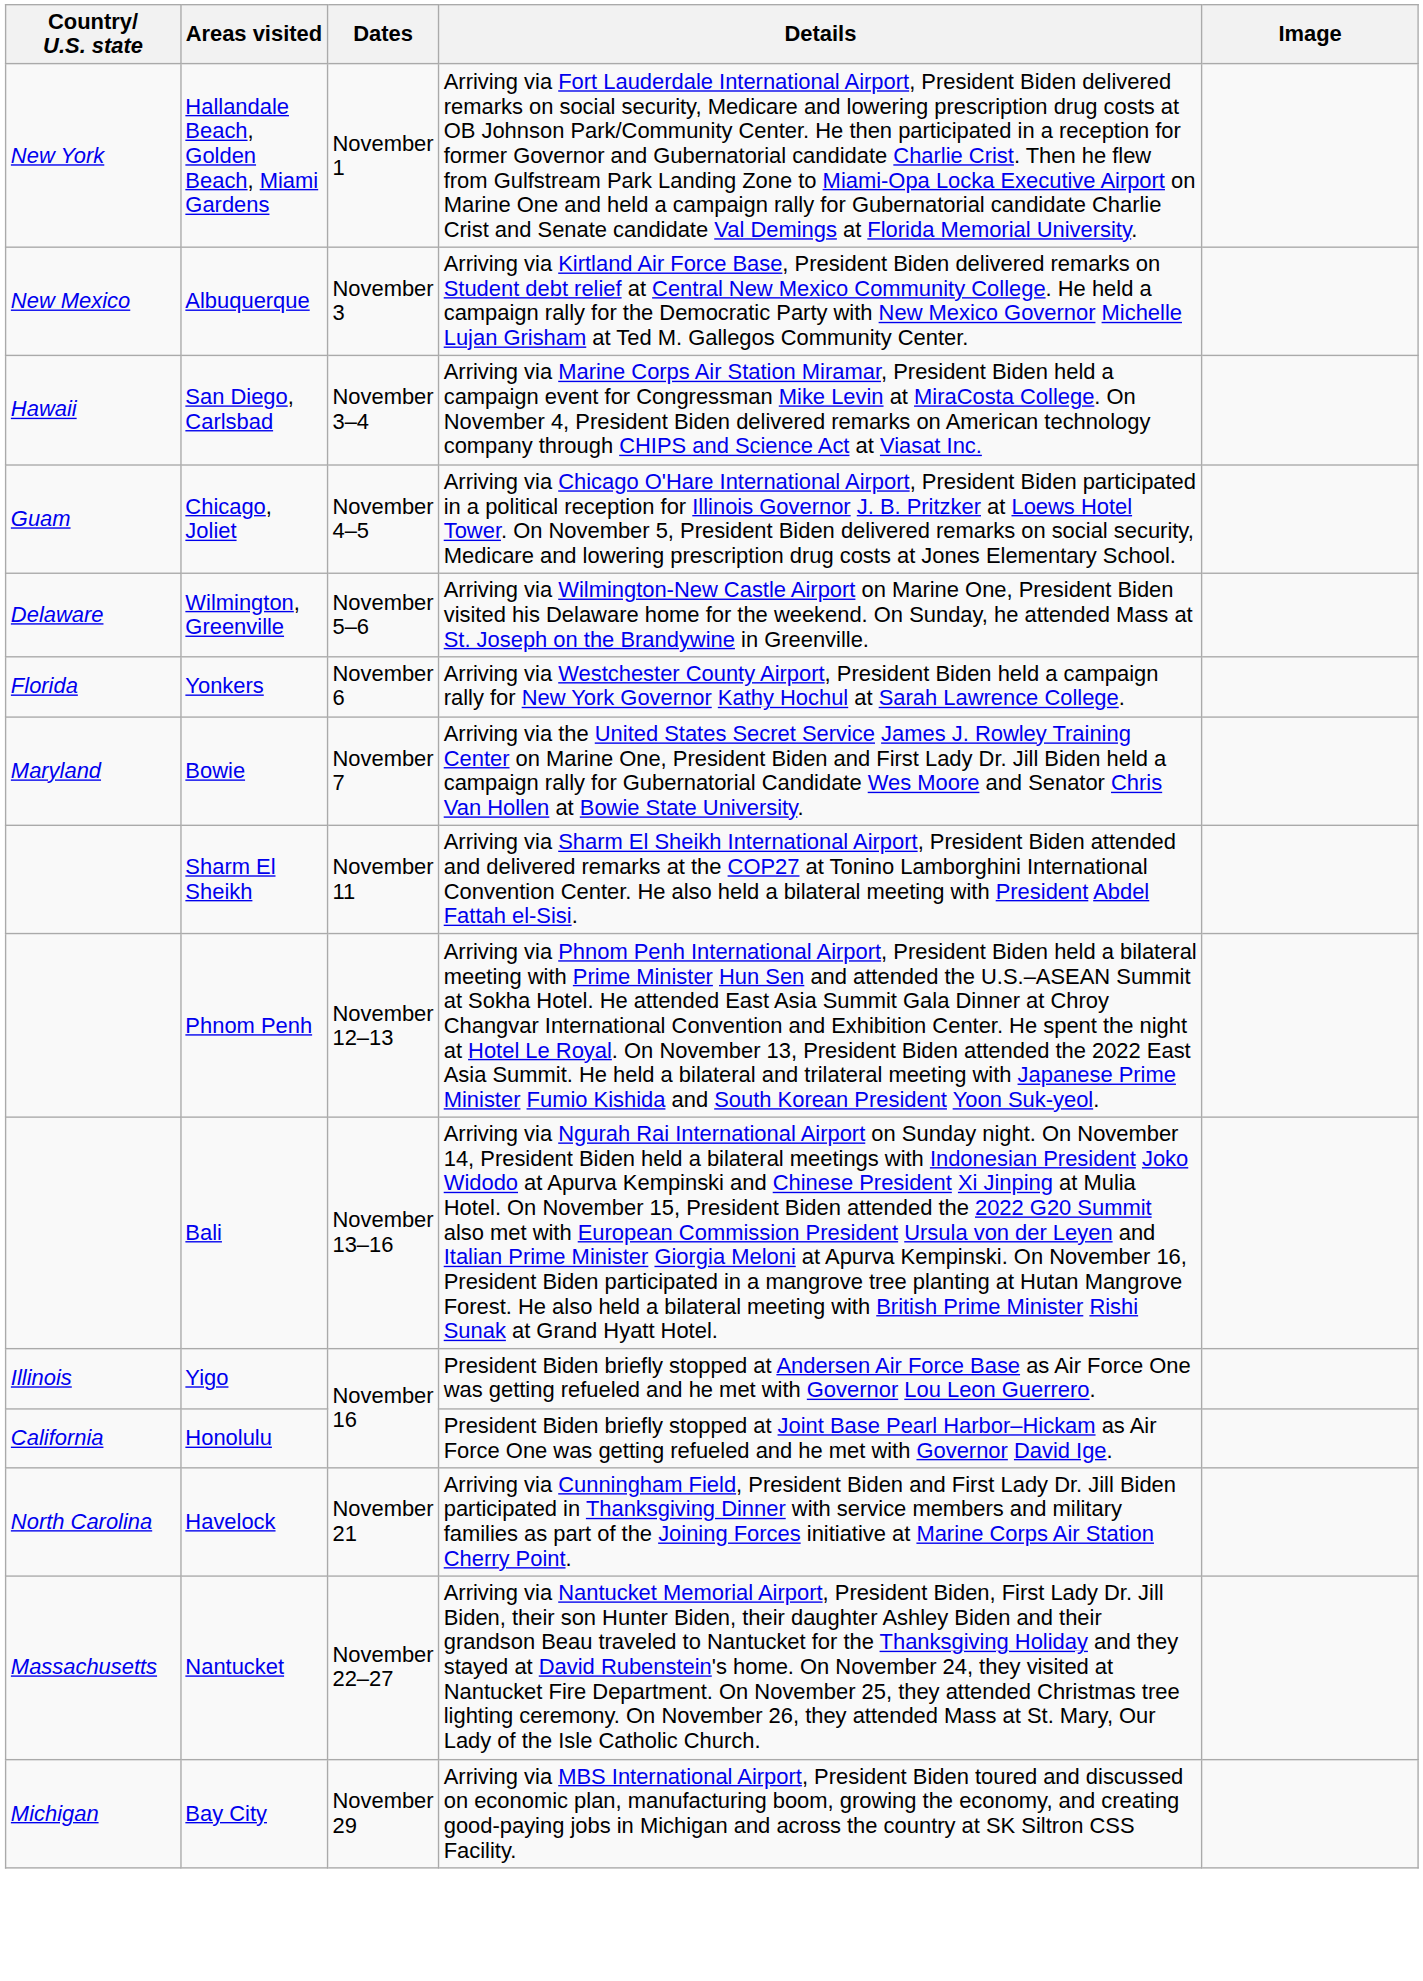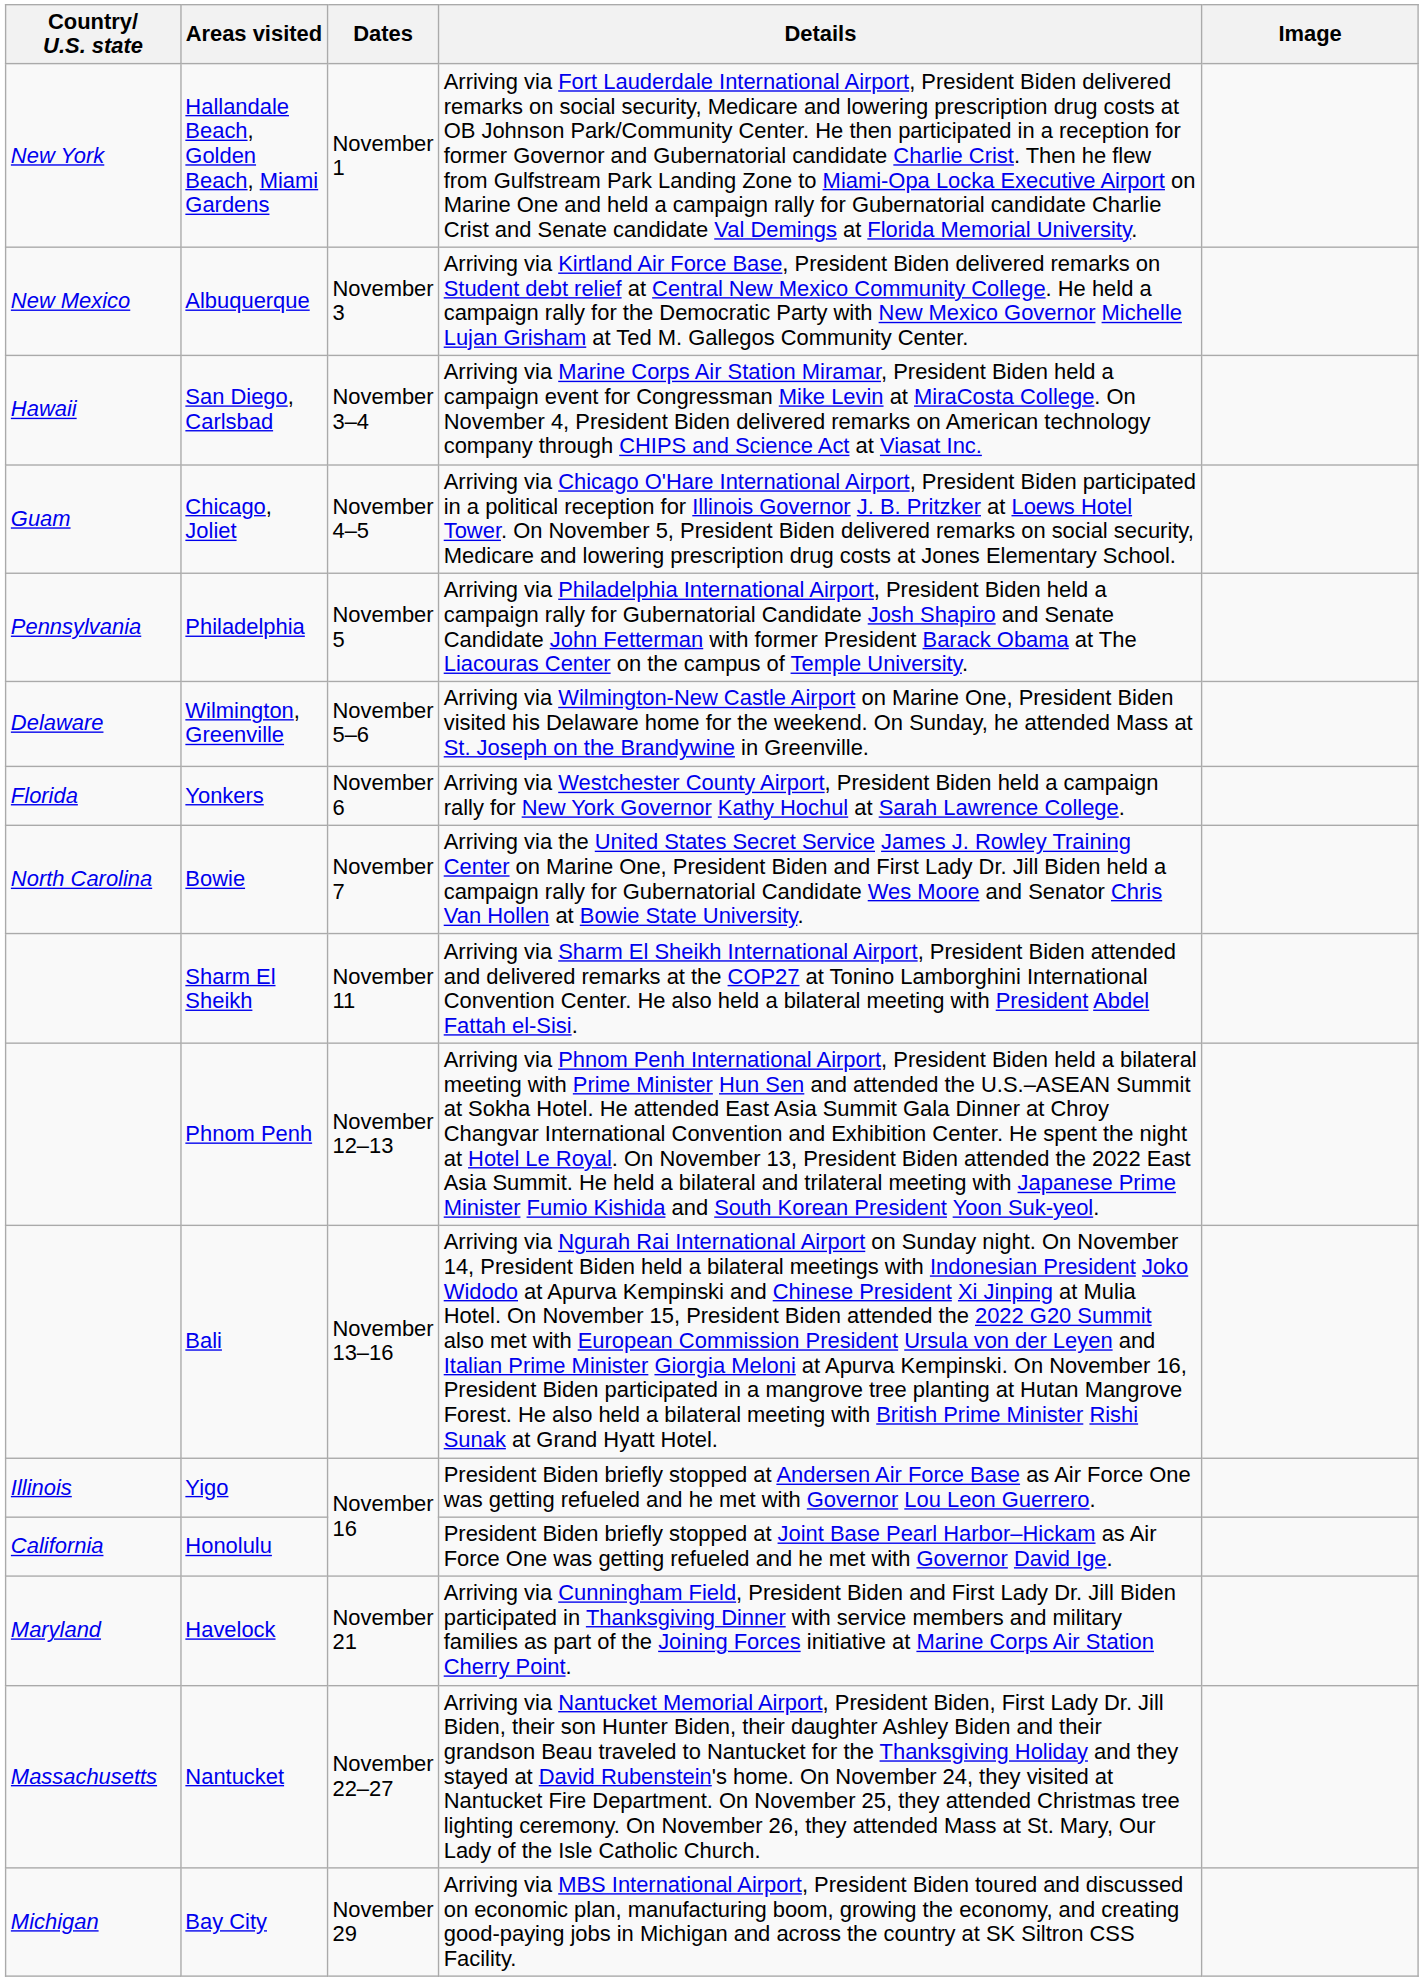+ row: Pennsylvania | Philadelphia | November 5 | Arriving via Philadelphia International Airport, President Biden held a campaign rally for Gubernatorial Candidate Josh Shapiro and Senate Candidate John Fetterman with former President Barack Obama at The Liacouras Center on the campus of Temple University.
Bowie | Country/ U.S. state: Maryland -> North Carolina
Havelock | Country/ U.S. state: North Carolina -> Maryland
